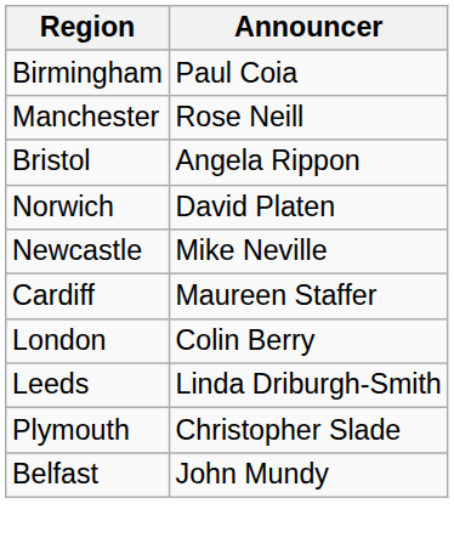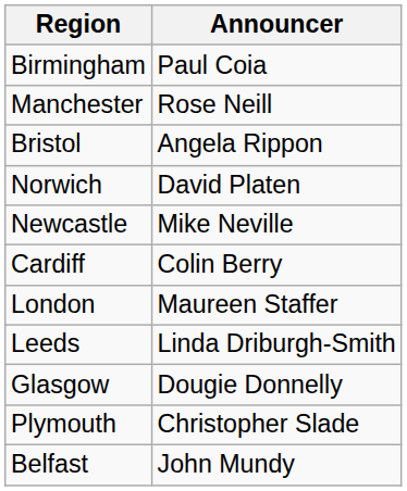Cardiff | Announcer: Maureen Staffer -> Colin Berry
London | Announcer: Colin Berry -> Maureen Staffer
+ row: Glasgow | Dougie Donnelly
